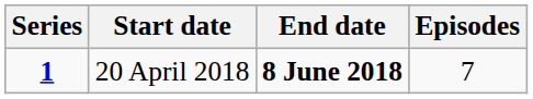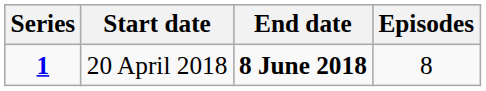20 April 2018 | Episodes: 7 -> 8
